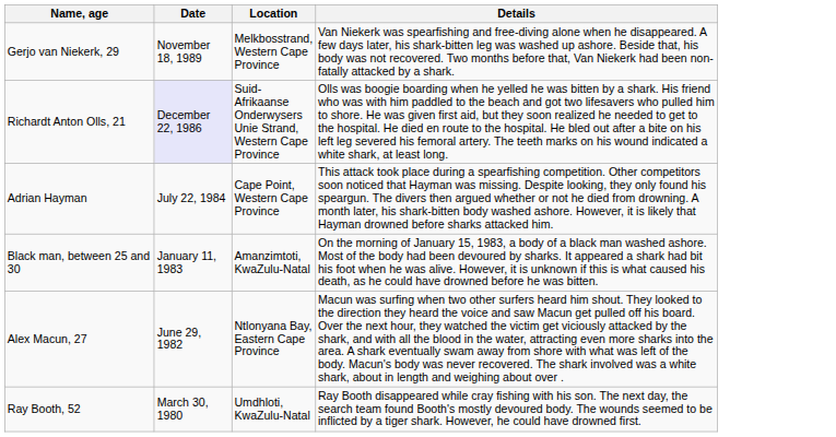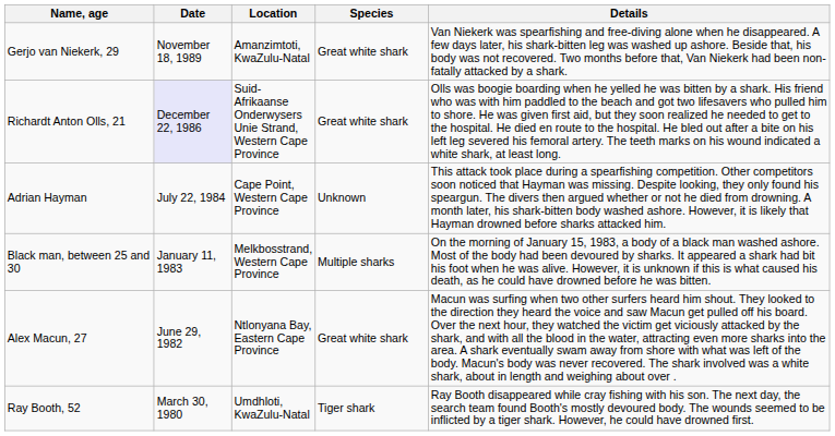+ column: Species | Great white shark | Great white shark | Unknown | Multiple sharks | Great white shark | Tiger shark
Gerjo van Niekerk, 29 | Location: Melkbosstrand, Western Cape Province -> Amanzimtoti, KwaZulu-Natal
Black man, between 25 and 30 | Location: Amanzimtoti, KwaZulu-Natal -> Melkbosstrand, Western Cape Province
